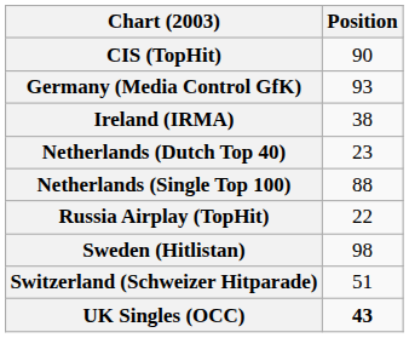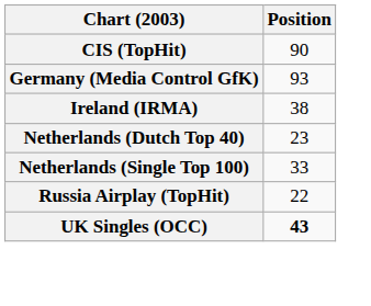Netherlands (Single Top 100) | Position: 88 -> 33
- row: Sweden (Hitlistan) | 98
- row: Switzerland (Schweizer Hitparade) | 51
